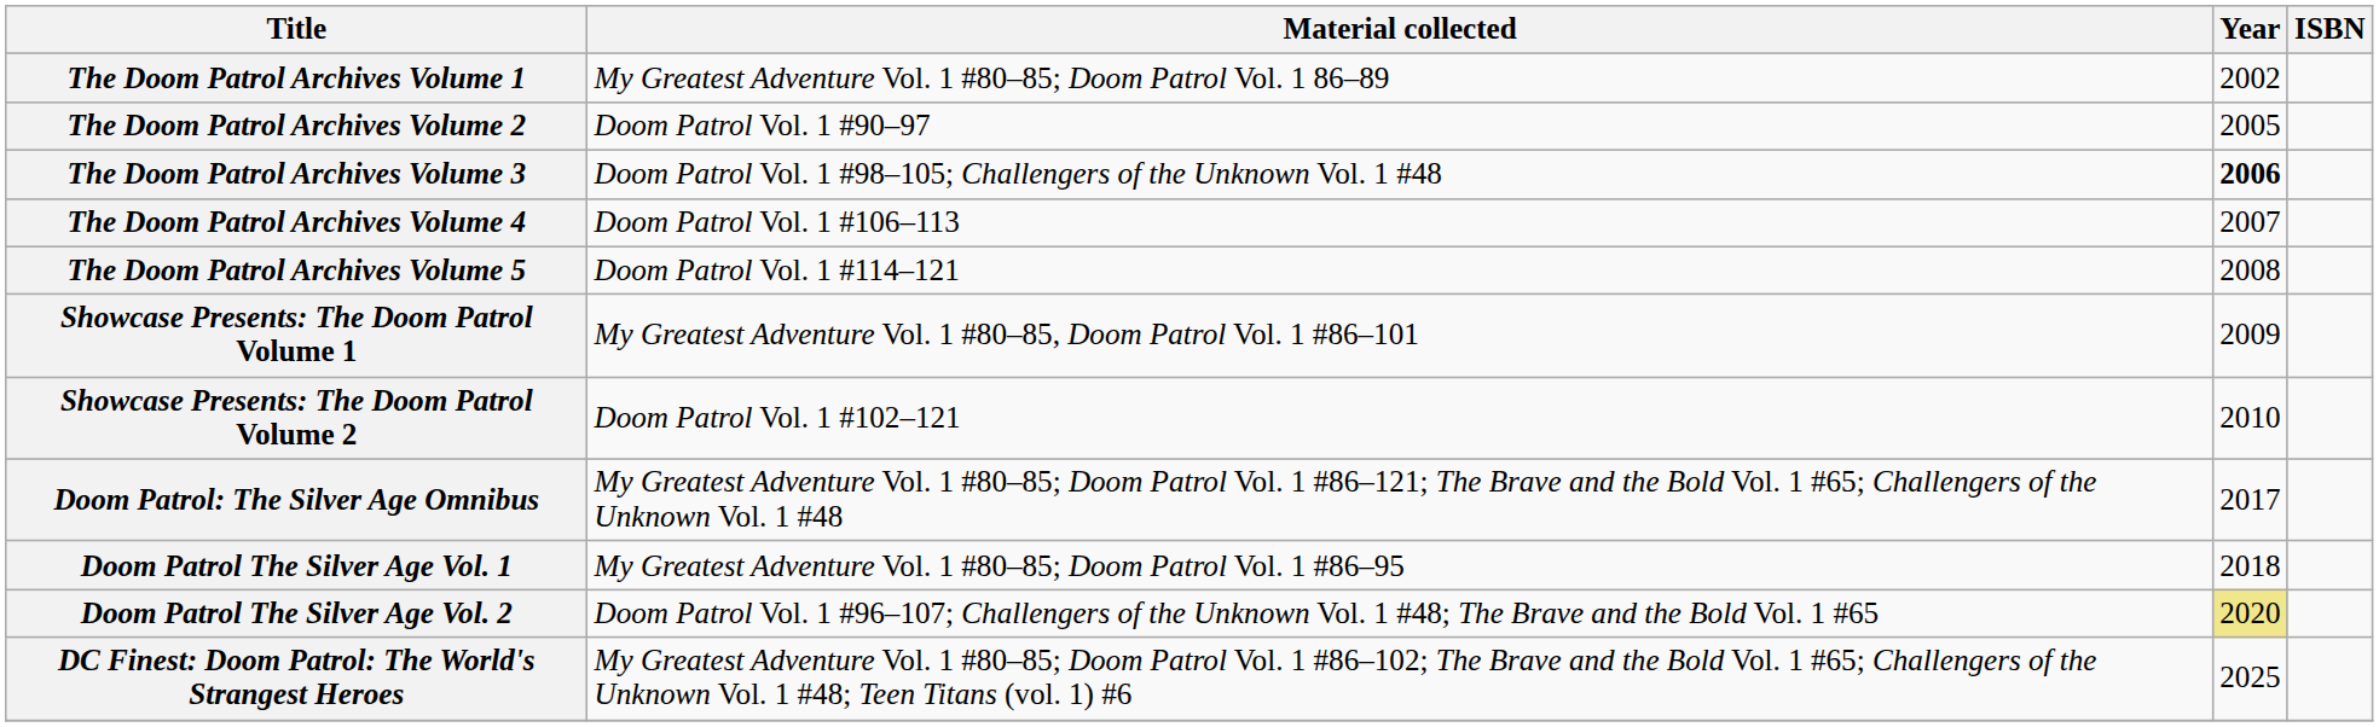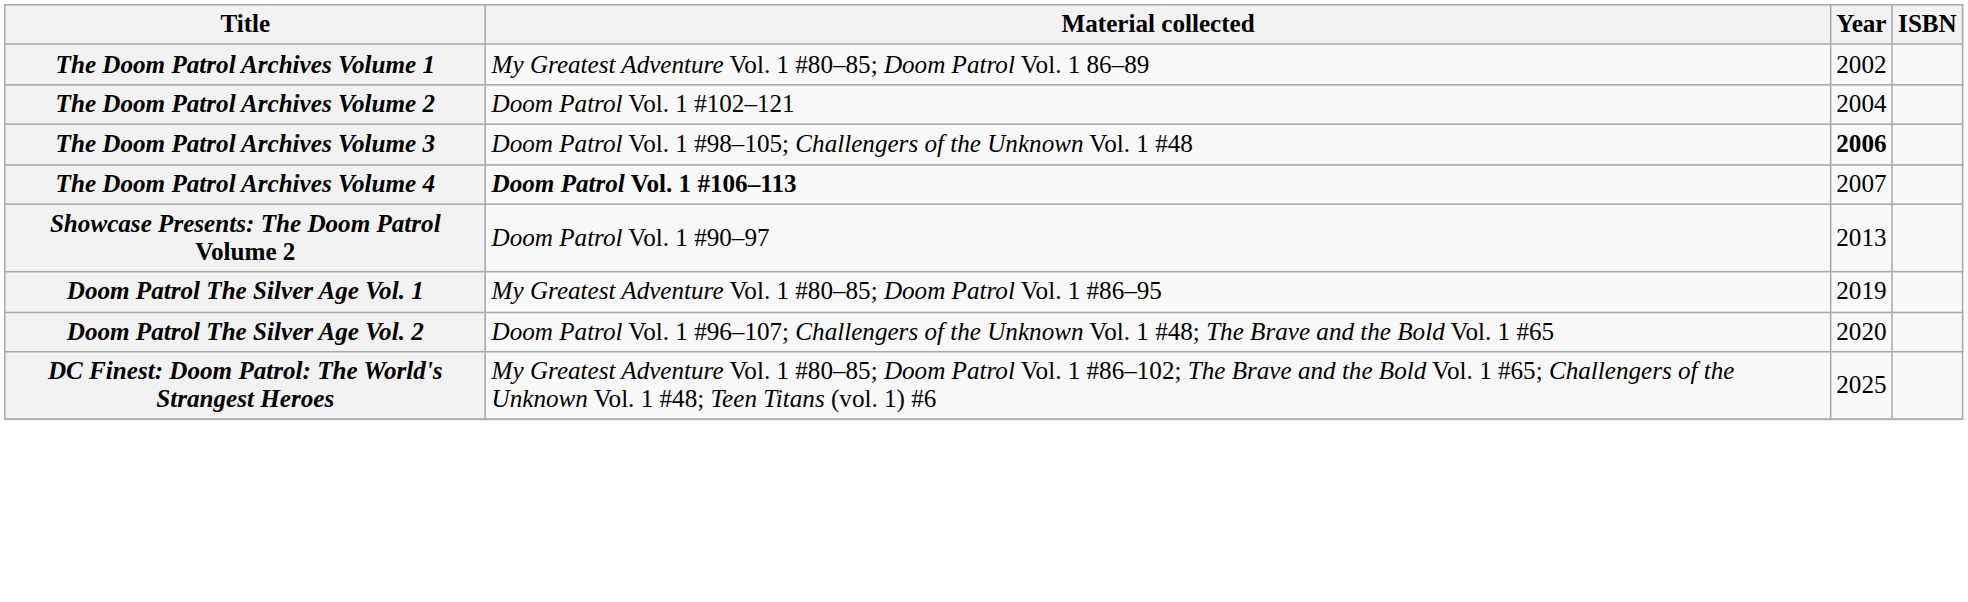The Doom Patrol Archives Volume 2 | Material collected: Doom Patrol Vol. 1 #90–97 -> Doom Patrol Vol. 1 #102–121
The Doom Patrol Archives Volume 2 | Year: 2005 -> 2004
The Doom Patrol Archives Volume 4 | Material collected: normal -> bold
- row: The Doom Patrol Archives Volume 5 | Doom Patrol Vol. 1 #114–121 | 2008
- row: Showcase Presents: The Doom Patrol Volume 1 | My Greatest Adventure Vol. 1 #80–85, Doom Patrol Vol. 1 #86–101 | 2009
Showcase Presents: The Doom Patrol Volume 2 | Material collected: Doom Patrol Vol. 1 #102–121 -> Doom Patrol Vol. 1 #90–97
Showcase Presents: The Doom Patrol Volume 2 | Year: 2010 -> 2013
- row: Doom Patrol: The Silver Age Omnibus | My Greatest Adventure Vol. 1 #80–85; Doom Patrol Vol. 1 #86–121; The Brave and the Bold Vol. 1 #65; Challengers of the Unknown Vol. 1 #48 | 2017
Doom Patrol The Silver Age Vol. 1 | Year: 2018 -> 2019
Doom Patrol The Silver Age Vol. 2 | Year: khaki background -> no background
